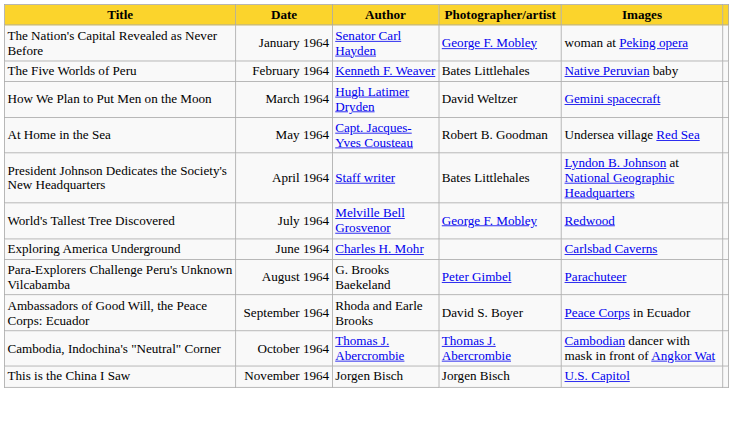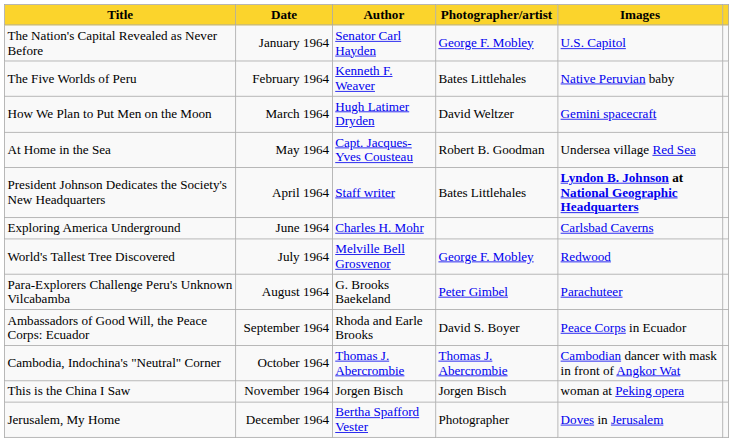The Nation's Capital Revealed as Never Before | Images: woman at Peking opera -> U.S. Capitol
President Johnson Dedicates the Society's New Headquarters | Images: normal -> bold
rows swapped: Exploring America Underground <-> World's Tallest Tree Discovered
This is the China I Saw | Images: U.S. Capitol -> woman at Peking opera
+ row: Jerusalem, My Home | December 1964 | Bertha Spafford Vester | Photographer | Doves in Jerusalem
